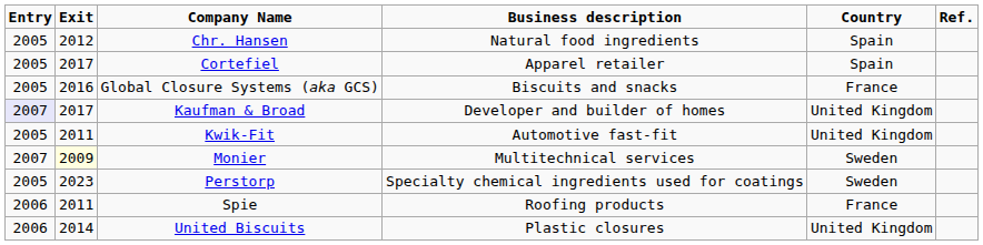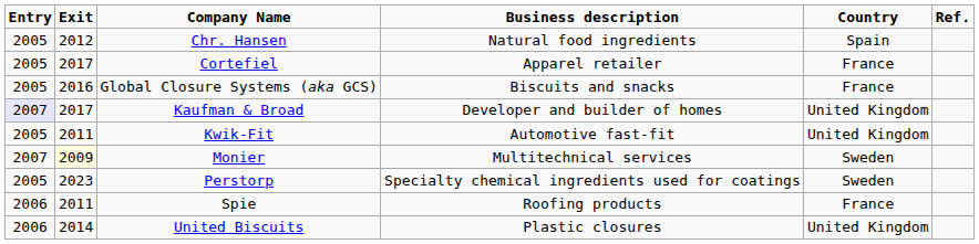Cortefiel | Country: Spain -> France
